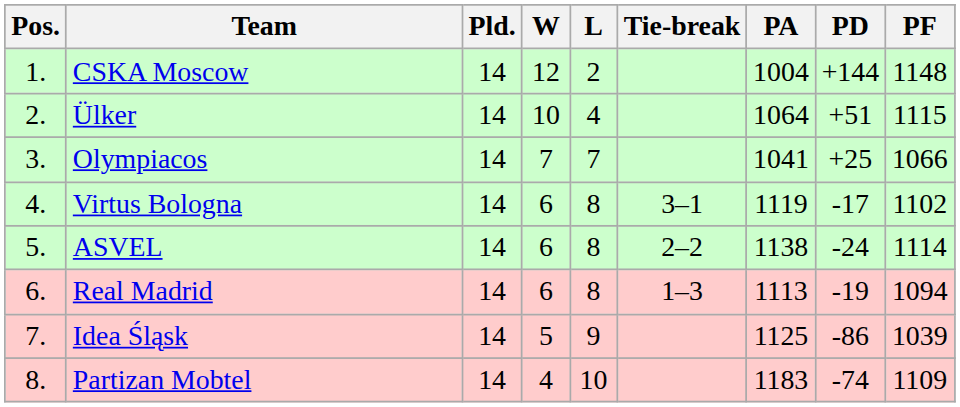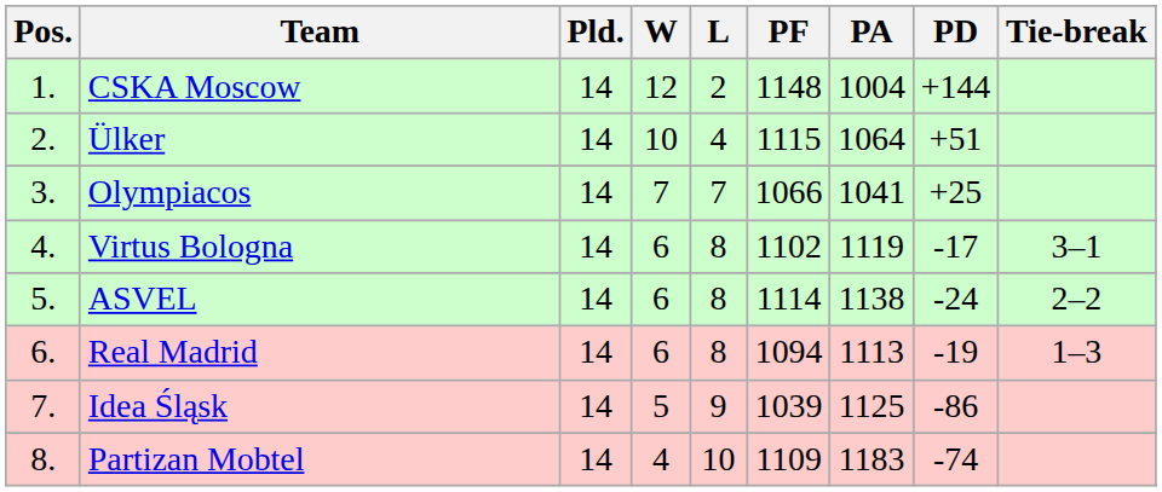columns swapped: PF <-> Tie-break
